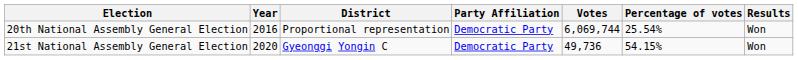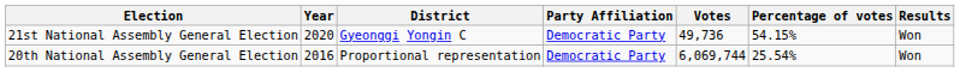rows swapped: 20th National Assembly General Election <-> 21st National Assembly General Election
